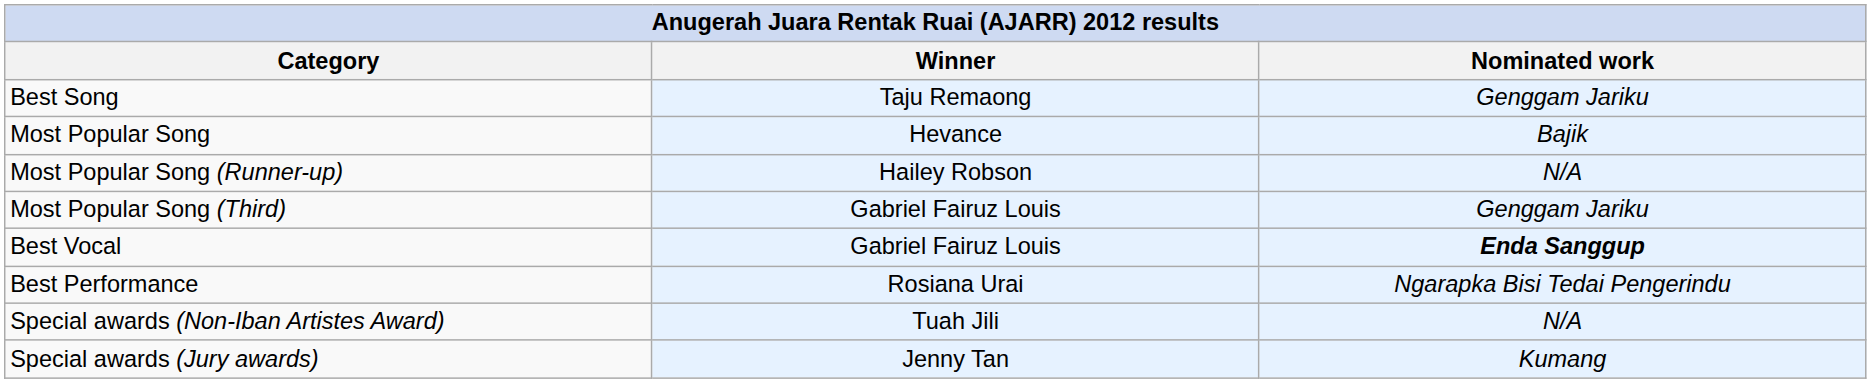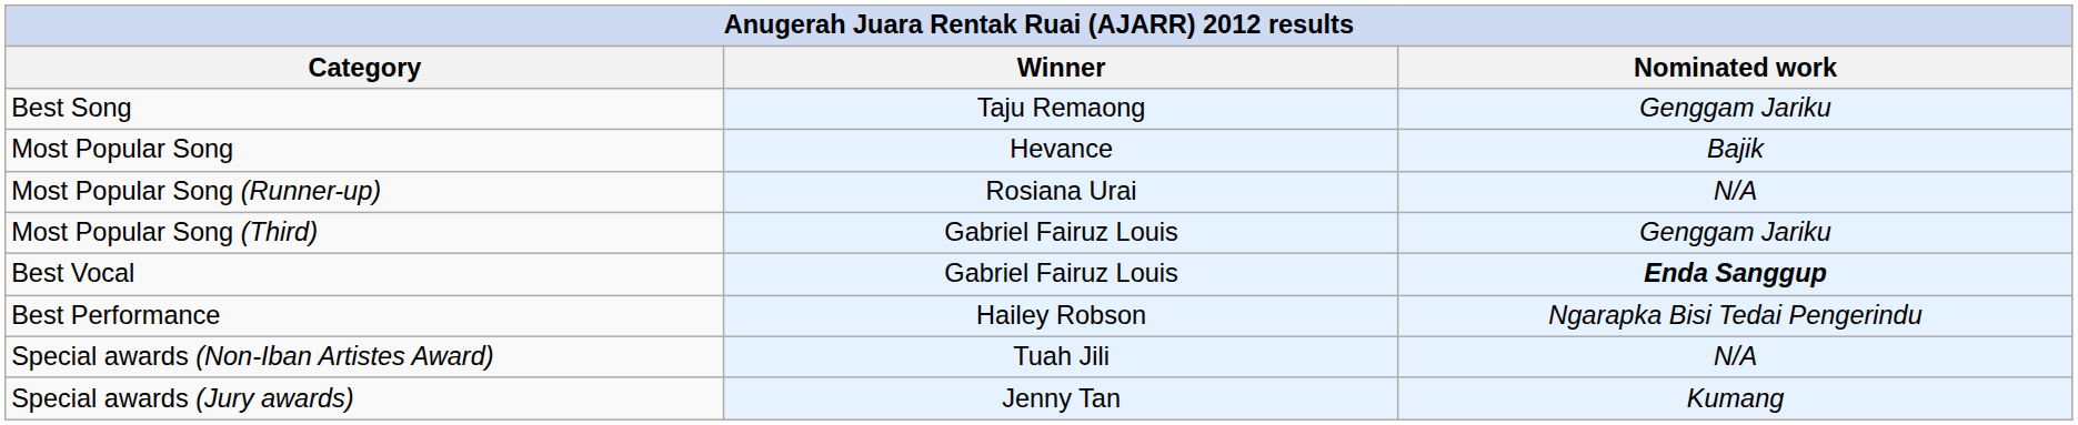Most Popular Song (Runner-up) | Winner: Hailey Robson -> Rosiana Urai
Best Performance | Winner: Rosiana Urai -> Hailey Robson
